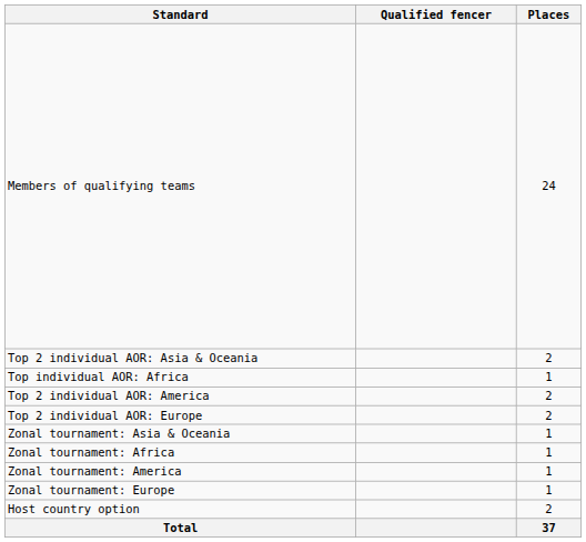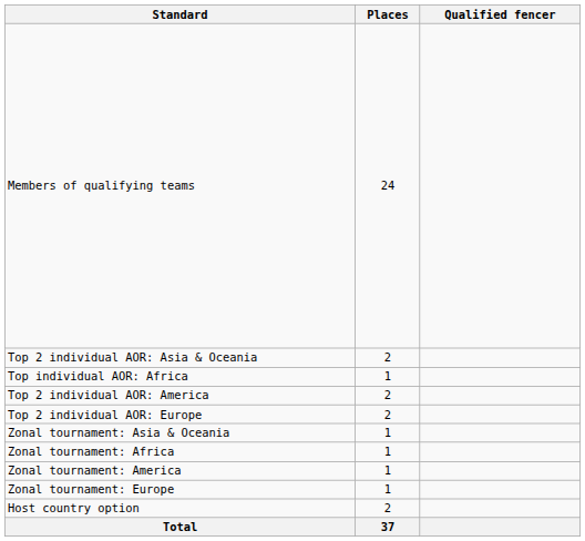columns swapped: Places <-> Qualified fencer
